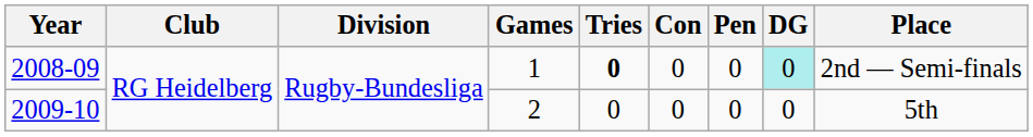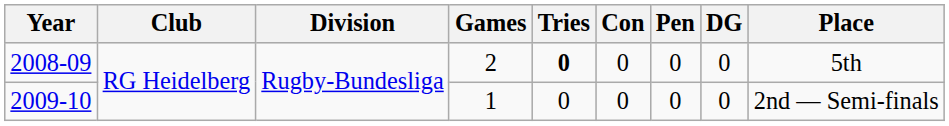2008-09 | Games: 1 -> 2
2008-09 | DG: paleturquoise background -> no background
2008-09 | Place: 2nd — Semi-finals -> 5th
2009-10 | Games: 2 -> 1
2009-10 | Place: 5th -> 2nd — Semi-finals
